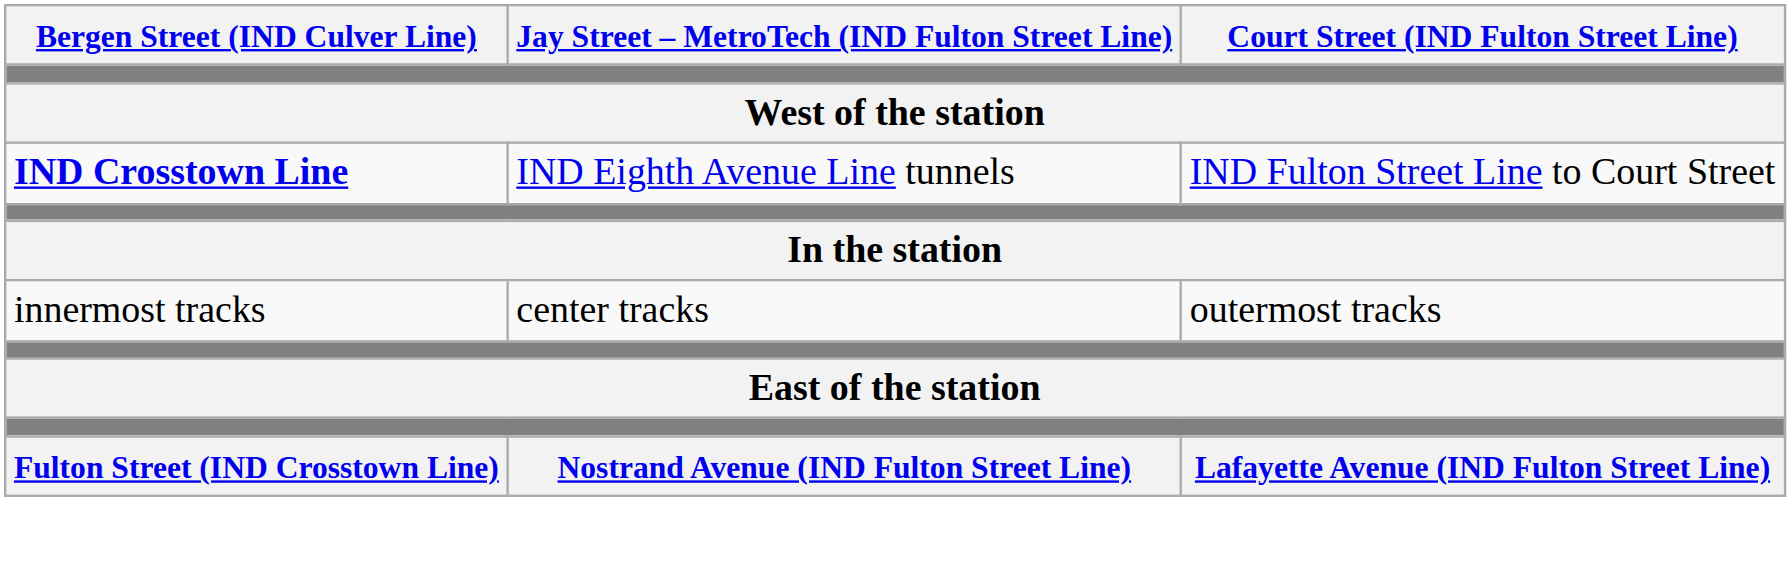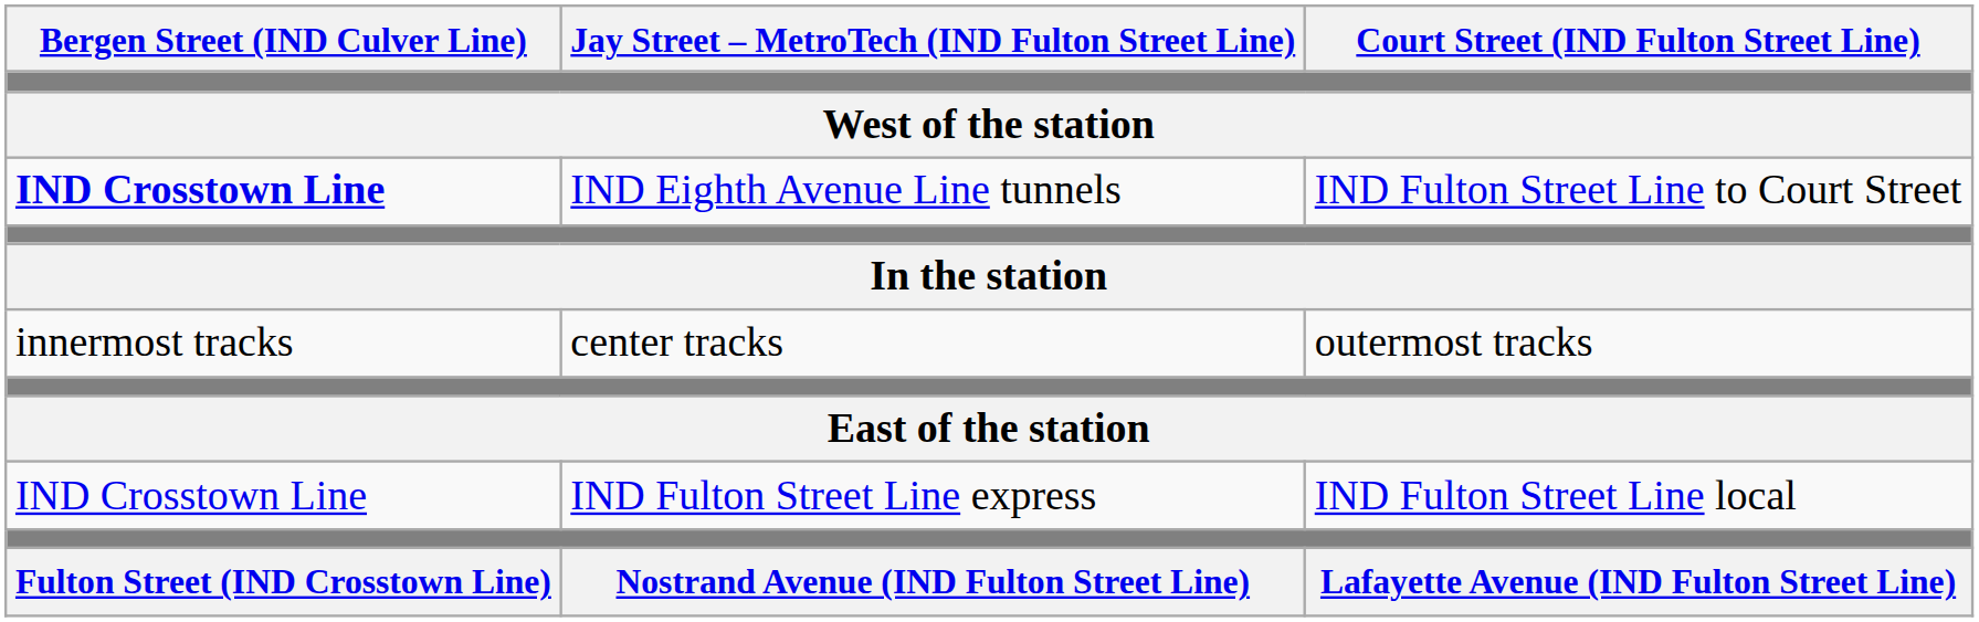+ row: IND Crosstown Line | IND Fulton Street Line express | IND Fulton Street Line local
